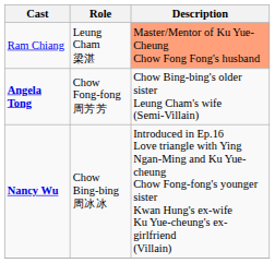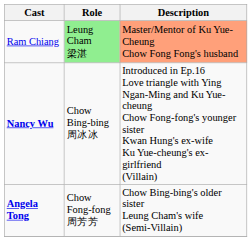Ram Chiang | Role: no background -> lightgreen background
rows swapped: Angela Tong <-> Nancy Wu
